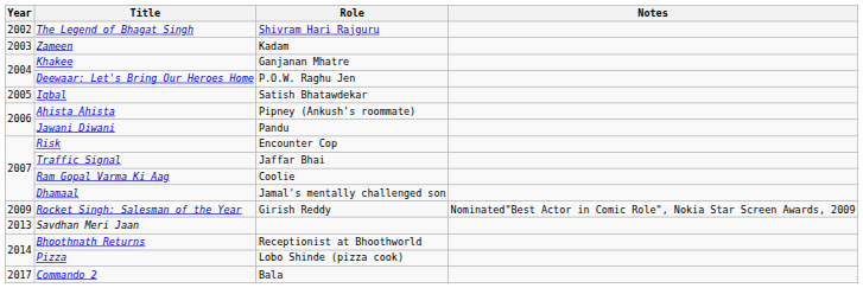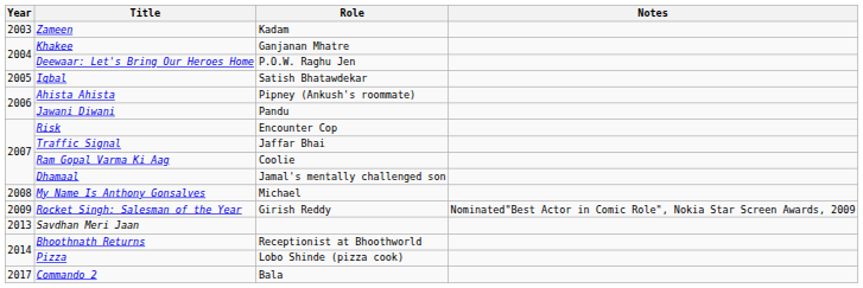- row: 2002 | The Legend of Bhagat Singh | Shivram Hari Rajguru
+ row: 2008 | My Name Is Anthony Gonsalves | Michael
